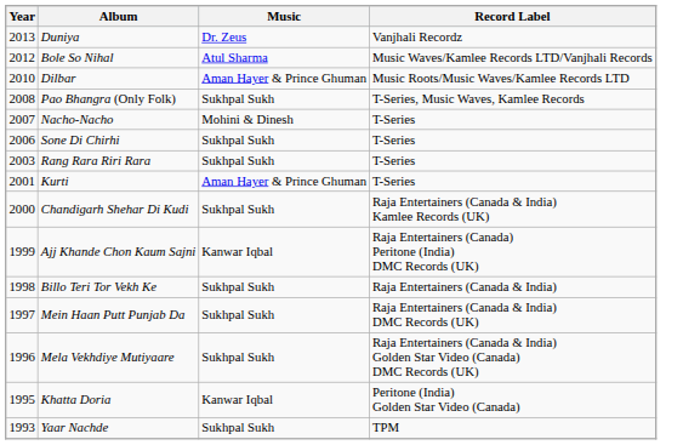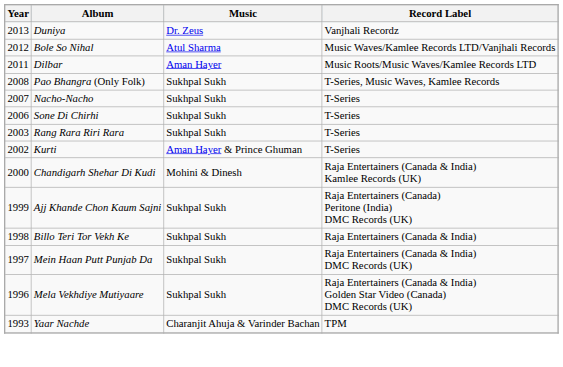Dilbar | Year: 2010 -> 2011
Dilbar | Music: Aman Hayer & Prince Ghuman -> Aman Hayer
Nacho-Nacho | Music: Mohini & Dinesh -> Sukhpal Sukh
Kurti | Year: 2001 -> 2002
Chandigarh Shehar Di Kudi | Music: Sukhpal Sukh -> Mohini & Dinesh
Ajj Khande Chon Kaum Sajni | Music: Kanwar Iqbal -> Sukhpal Sukh
- row: 1995 | Khatta Doria | Kanwar Iqbal | Peritone (India) Golden Star Video (Canada)
Yaar Nachde | Music: Sukhpal Sukh -> Charanjit Ahuja & Varinder Bachan
